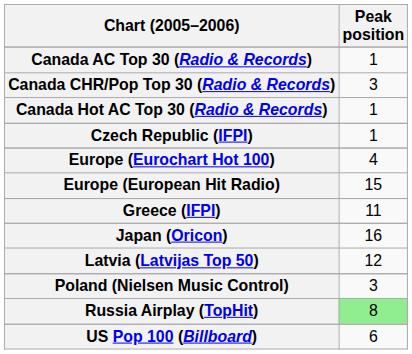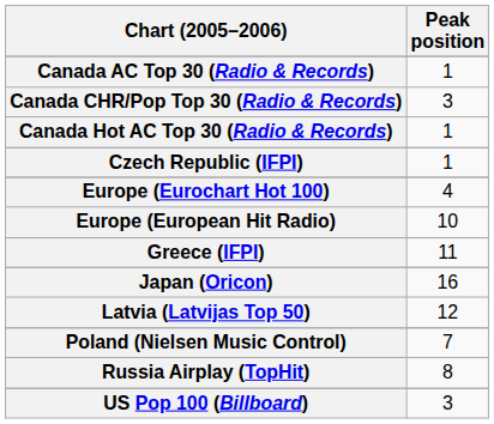Europe (European Hit Radio) | Peak position: 15 -> 10
Poland (Nielsen Music Control) | Peak position: 3 -> 7
Russia Airplay (TopHit) | Peak position: lightgreen background -> no background
US Pop 100 (Billboard) | Peak position: 6 -> 3
